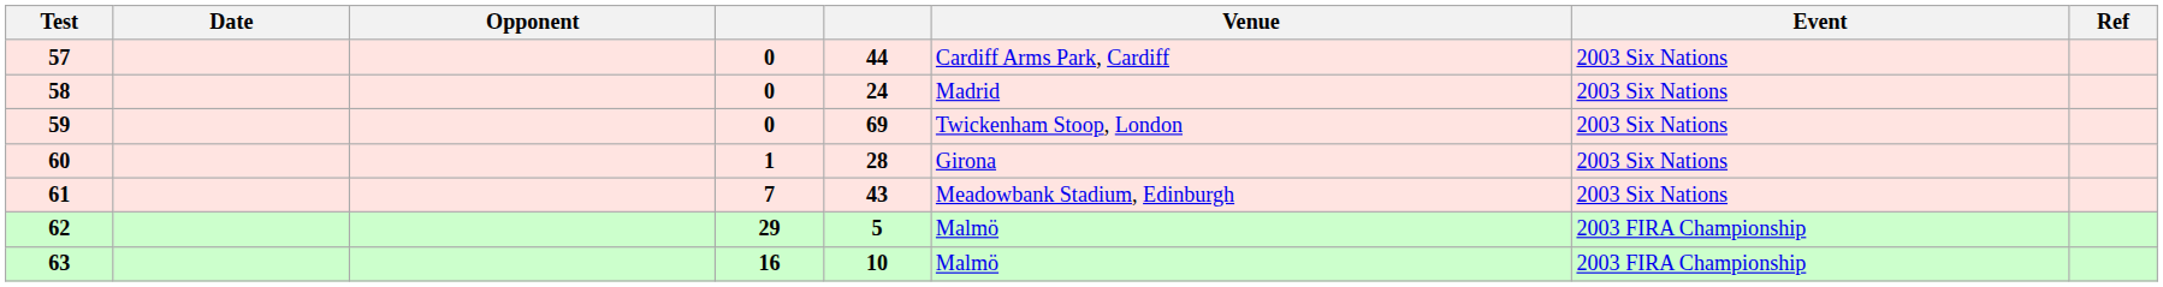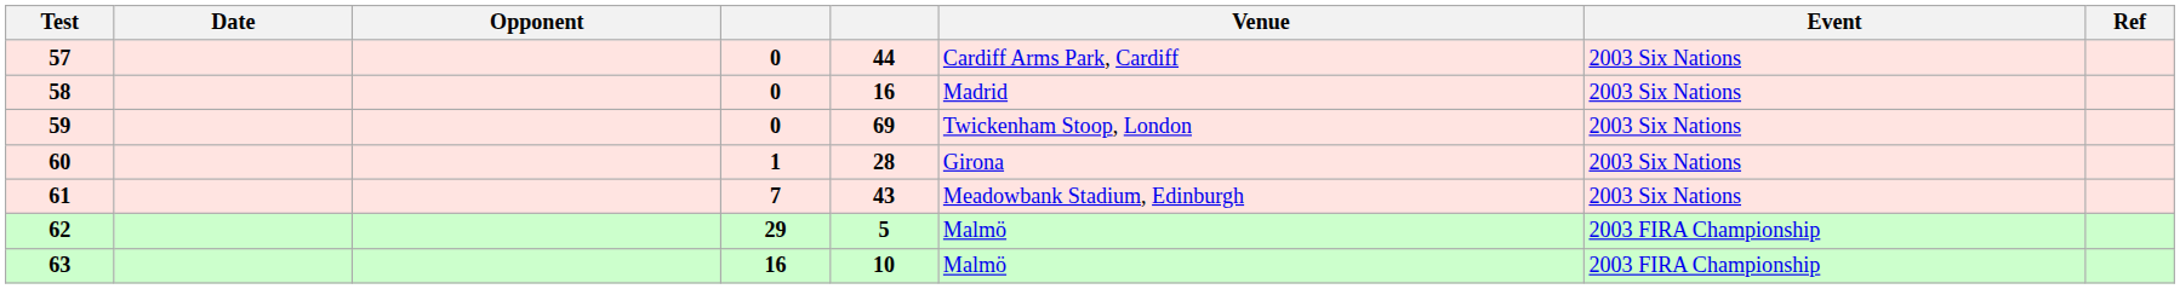58 | column 5: 24 -> 16
